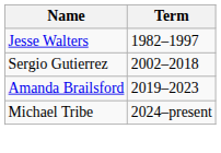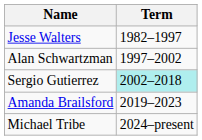+ row: Alan Schwartzman | 1997–2002
Sergio Gutierrez | Term: no background -> paleturquoise background
